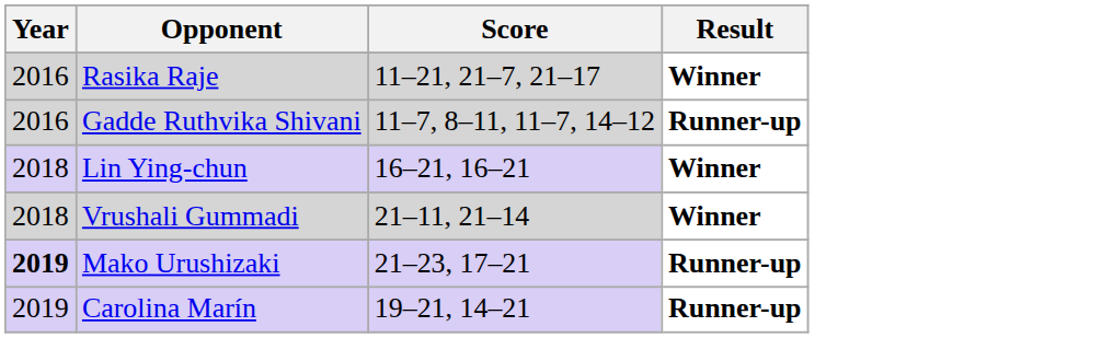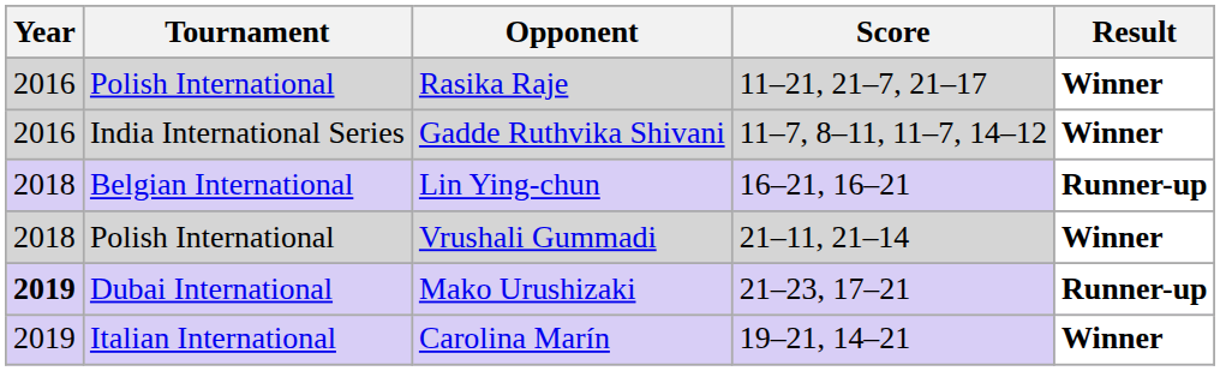+ column: Tournament | Polish International | India International Series | Belgian International | Polish International | Dubai International | Italian International
Gadde Ruthvika Shivani | Result: Runner-up -> Winner
Lin Ying-chun | Result: Winner -> Runner-up
Carolina Marín | Result: Runner-up -> Winner
